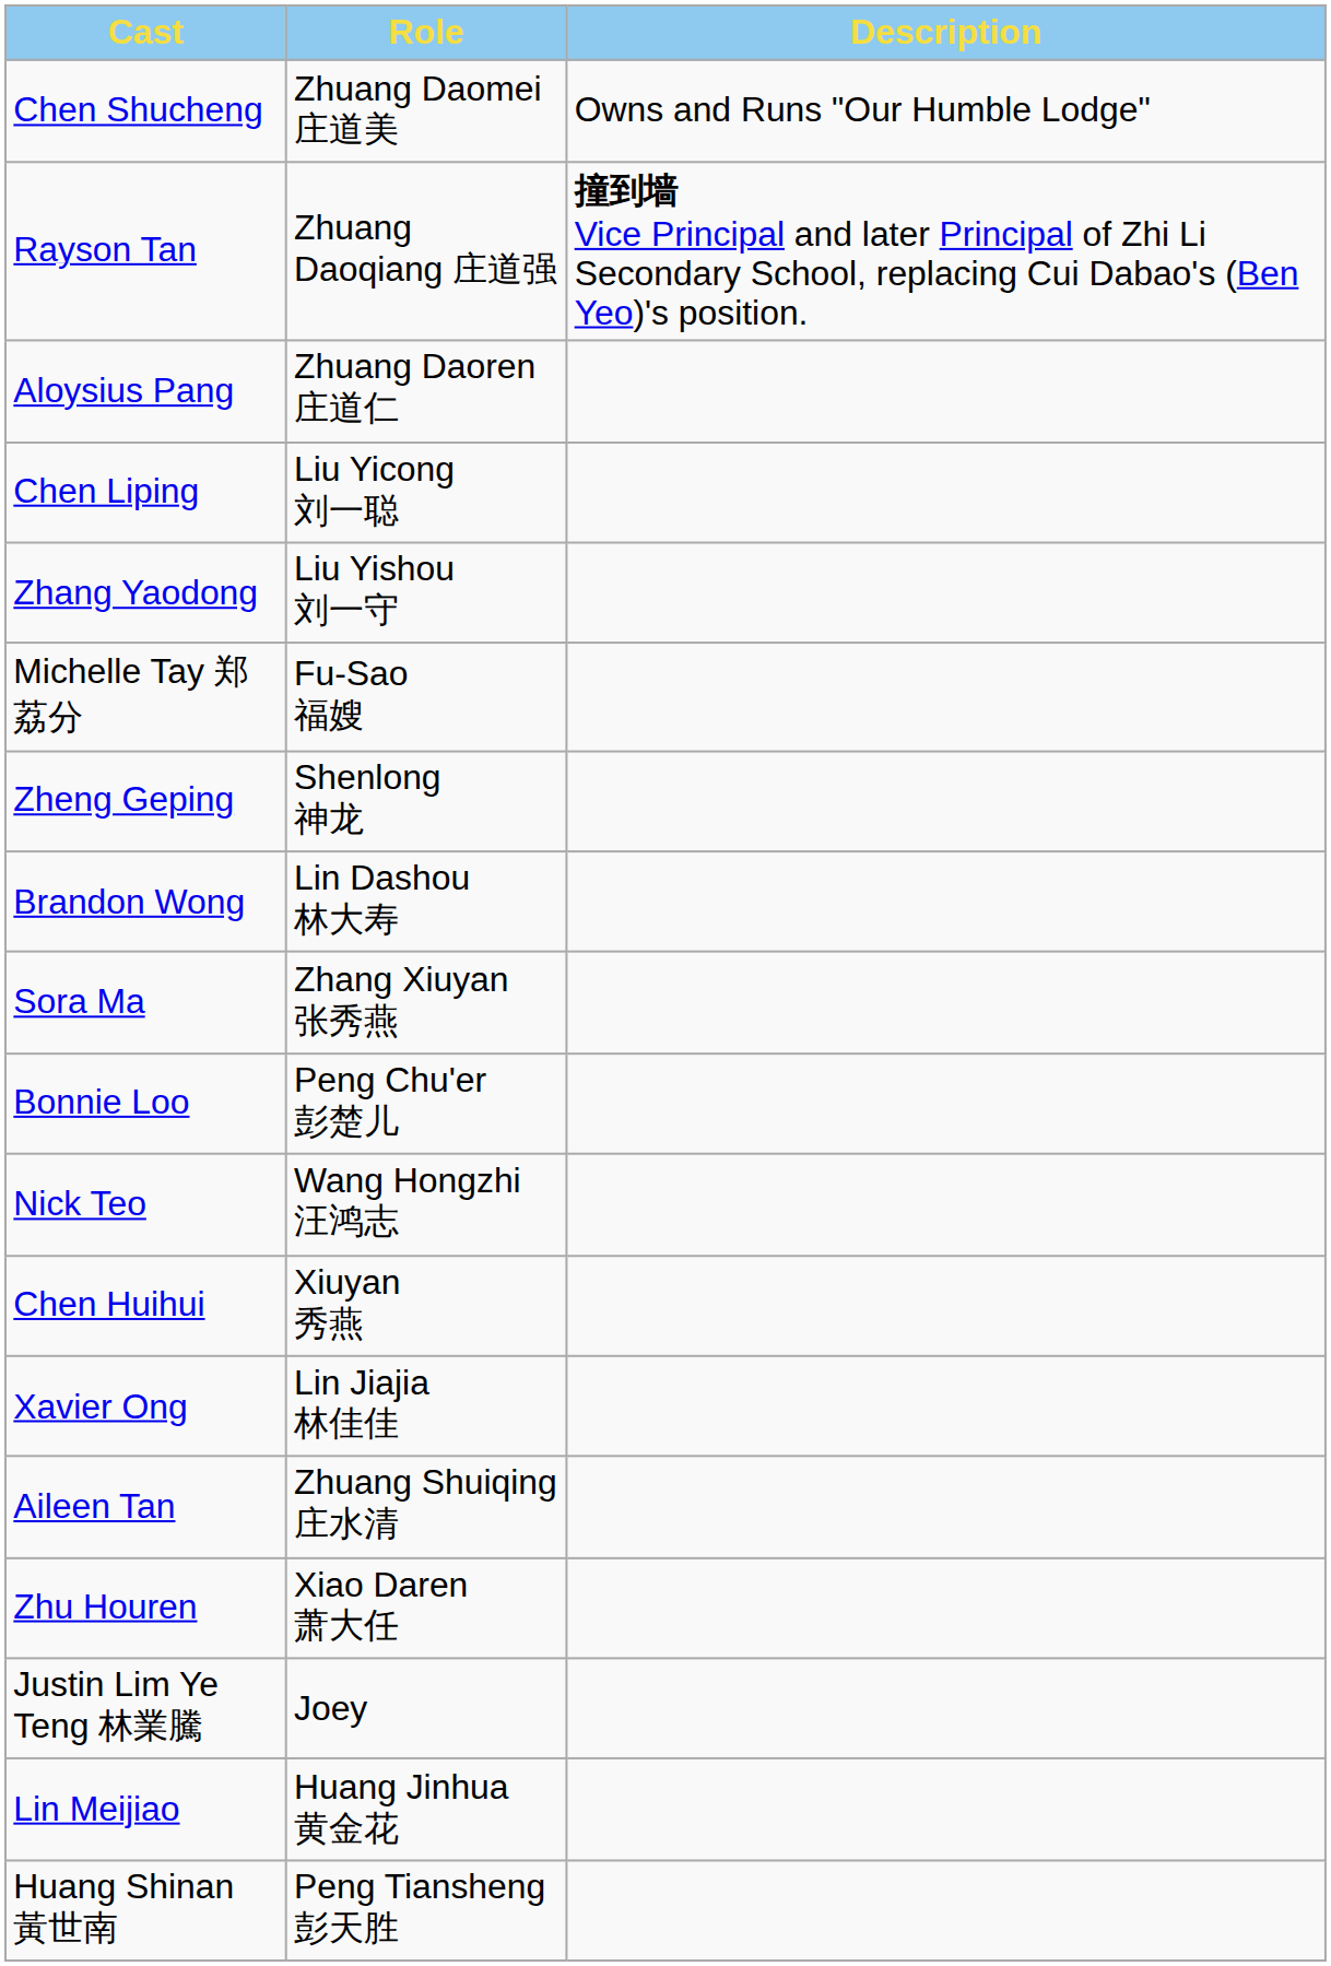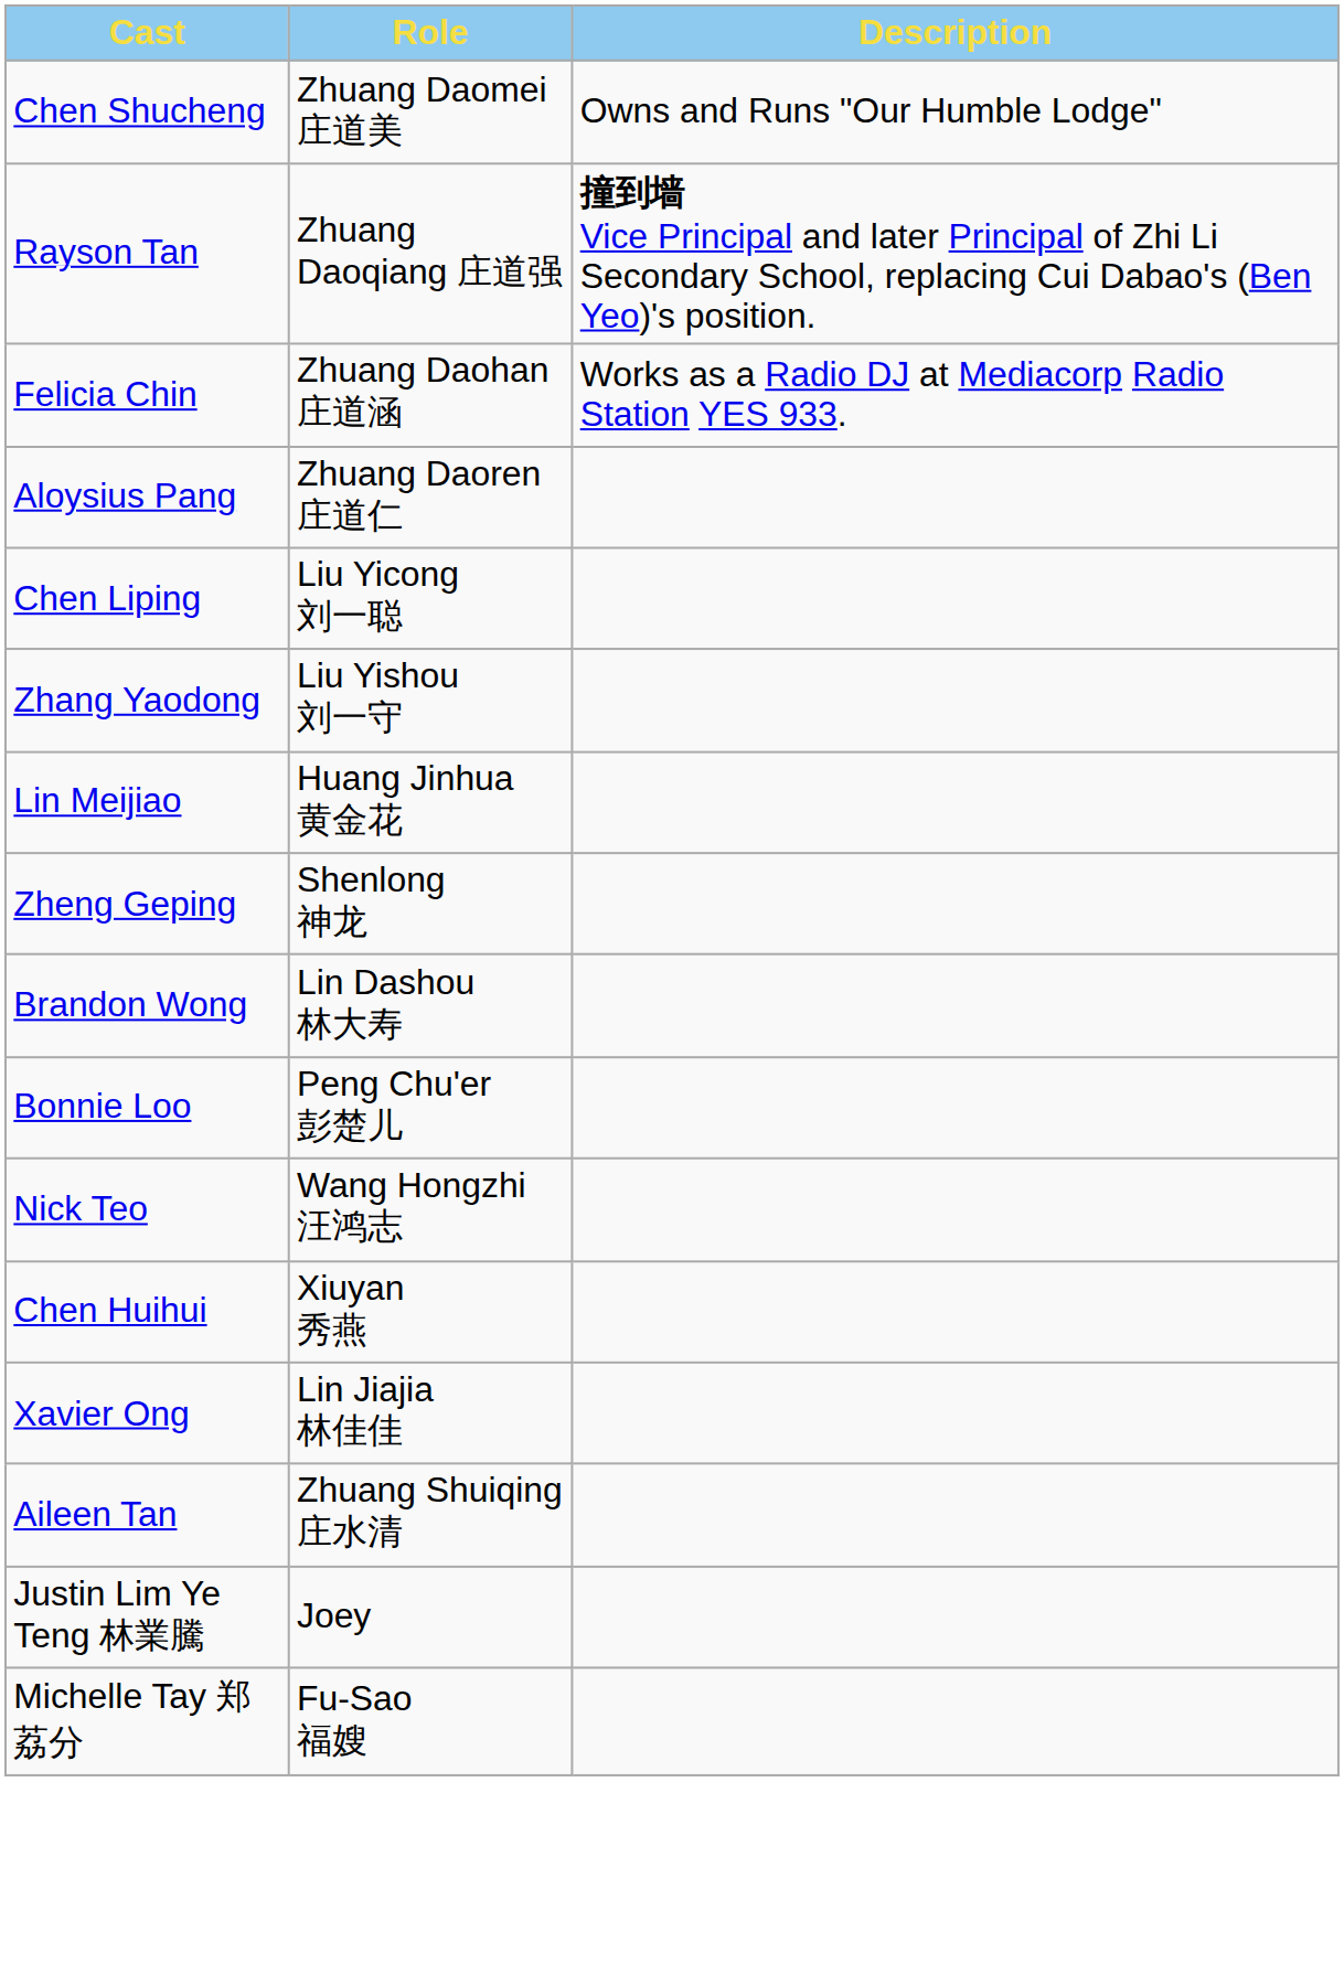+ row: Felicia Chin | Zhuang Daohan 庄道涵 | Works as a Radio DJ at Mediacorp Radio Station YES 933.
rows swapped: Lin Meijiao <-> Michelle Tay 郑荔分
- row: Sora Ma | Zhang Xiuyan 张秀燕
- row: Zhu Houren | Xiao Daren 萧大任
- row: Huang Shinan 黃世南 | Peng Tiansheng 彭天胜
